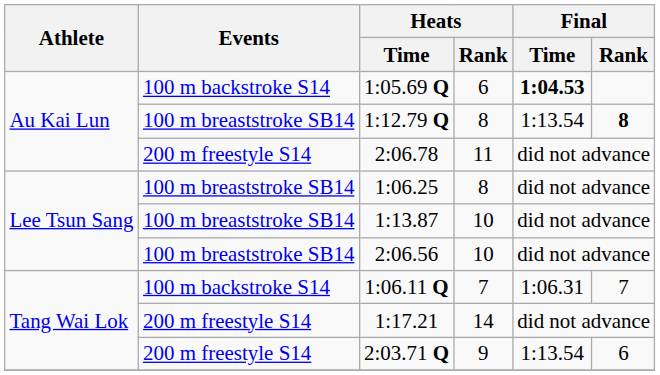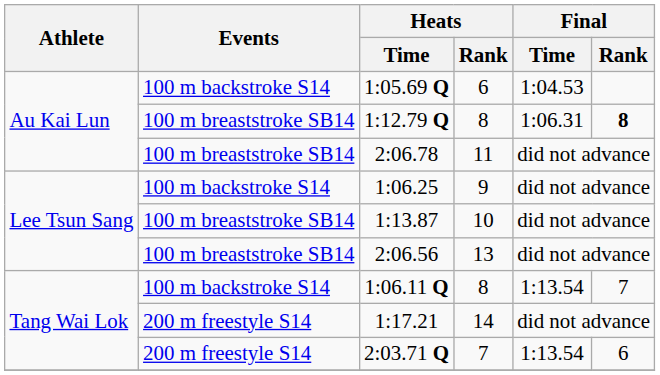1:05.69 Q | Final / Time: bold -> normal
1:12.79 Q | Final / Time: 1:13.54 -> 1:06.31
2:06.78 | Events: 200 m freestyle S14 -> 100 m breaststroke SB14
1:06.25 | Events: 100 m breaststroke SB14 -> 100 m backstroke S14
1:06.25 | Heats / Rank: 8 -> 9
2:06.56 | Heats / Rank: 10 -> 13
1:06.11 Q | Heats / Rank: 7 -> 8
1:06.11 Q | Final / Time: 1:06.31 -> 1:13.54
2:03.71 Q | Heats / Rank: 9 -> 7
